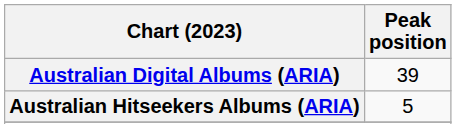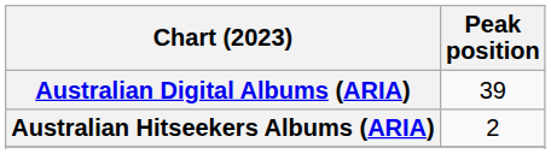Australian Hitseekers Albums (ARIA) | Peak position: 5 -> 2
